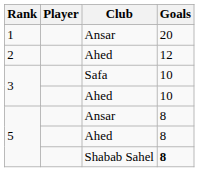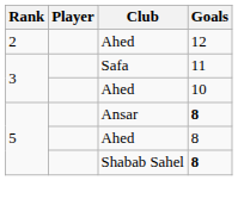- row: 1 | Ansar | 20
3 / Safa | Goals: 10 -> 11
5 / Ansar | Goals: normal -> bold
